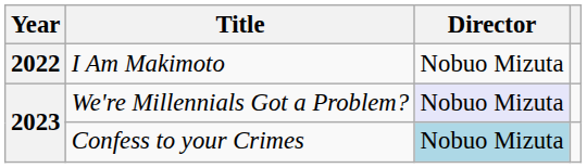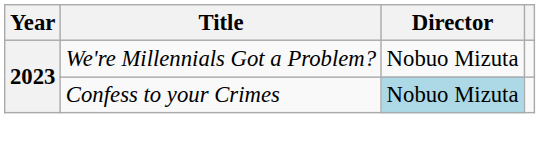- row: 2022 | I Am Makimoto | Nobuo Mizuta
We're Millennials Got a Problem? | Director: lavender background -> no background
